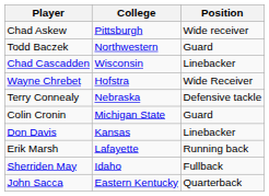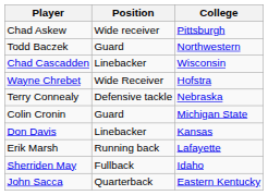columns swapped: Position <-> College
